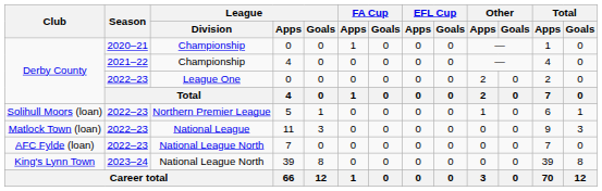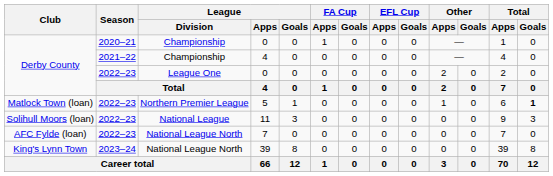5 | Club: Solihull Moors (loan) -> Matlock Town (loan)
5 | Total / Goals: normal -> bold
11 | Club: Matlock Town (loan) -> Solihull Moors (loan)
